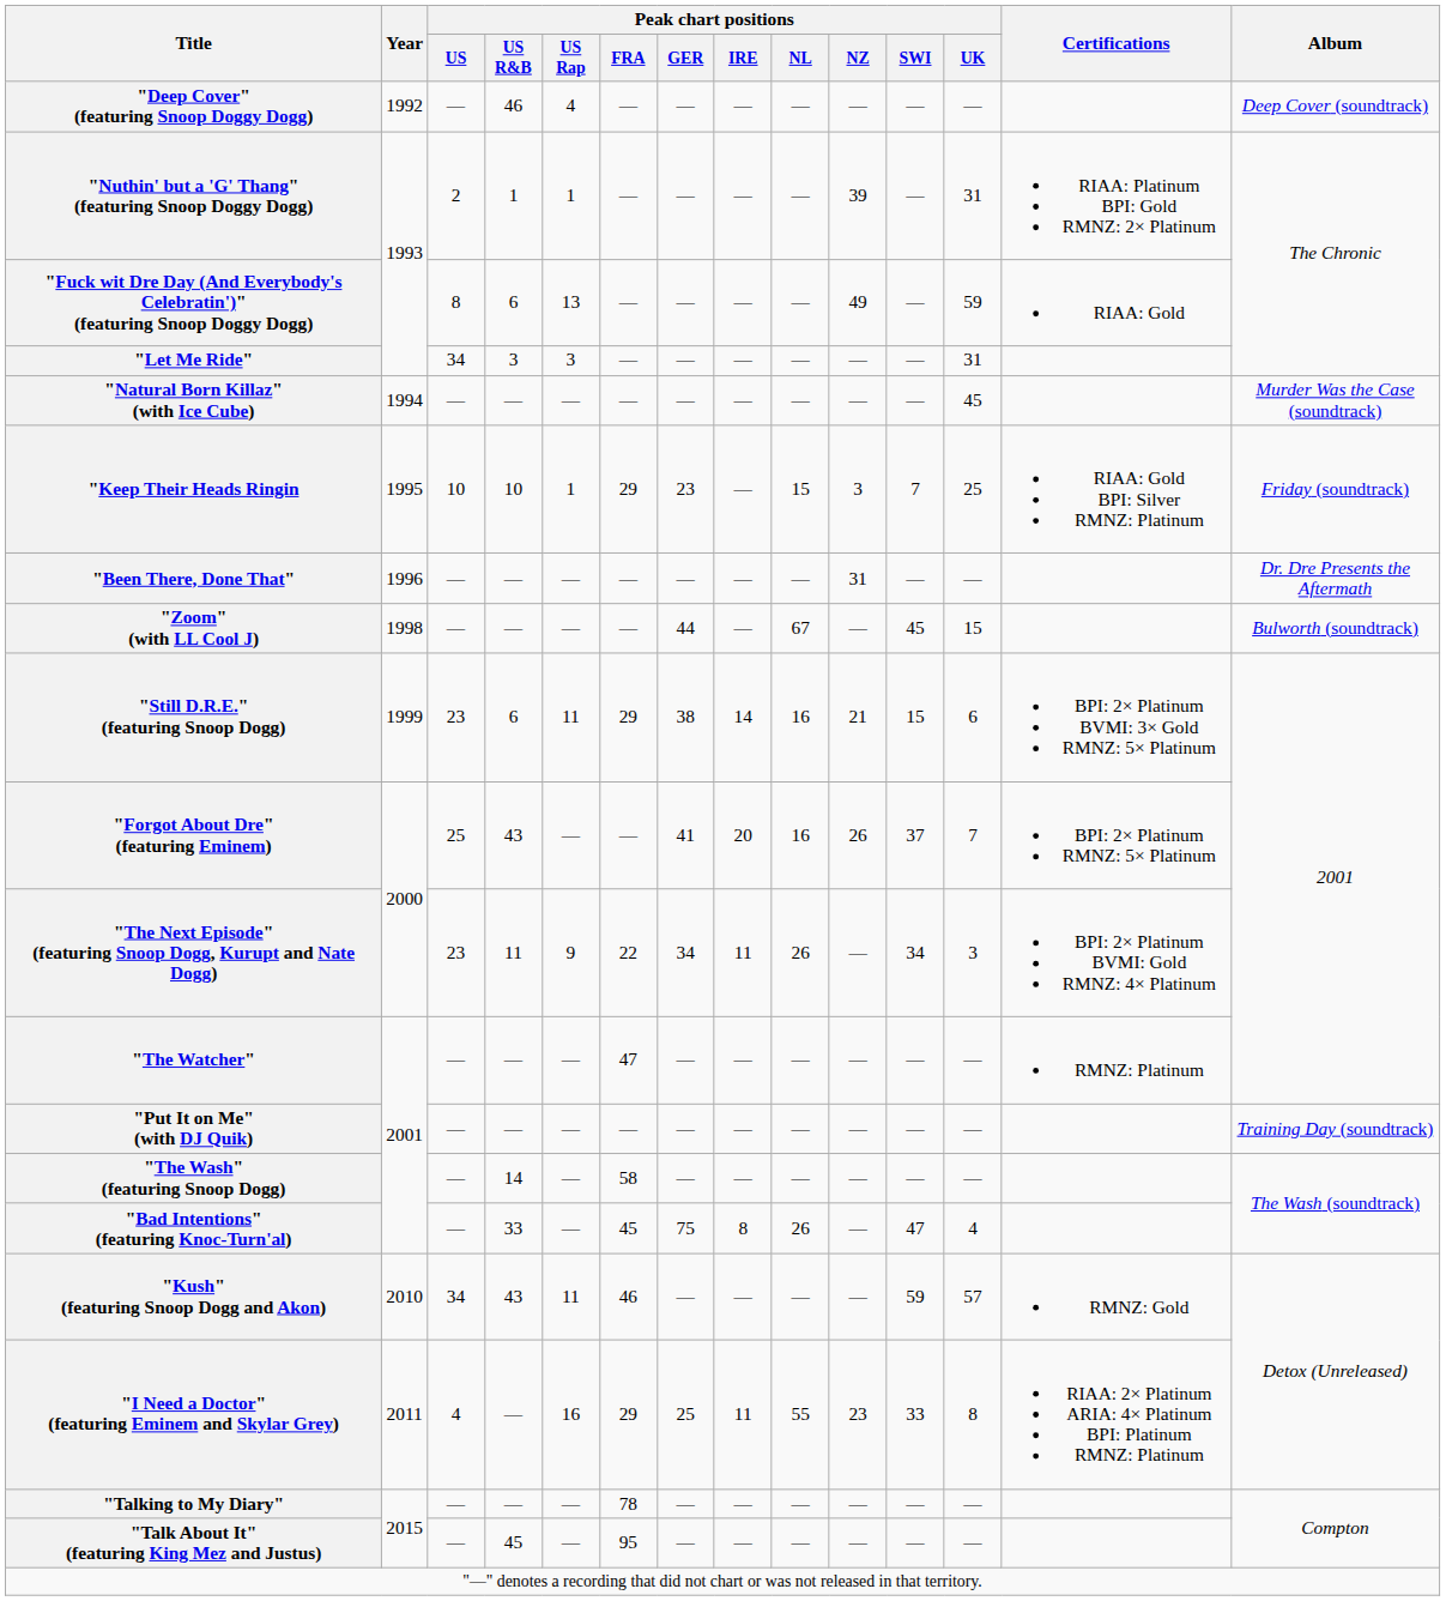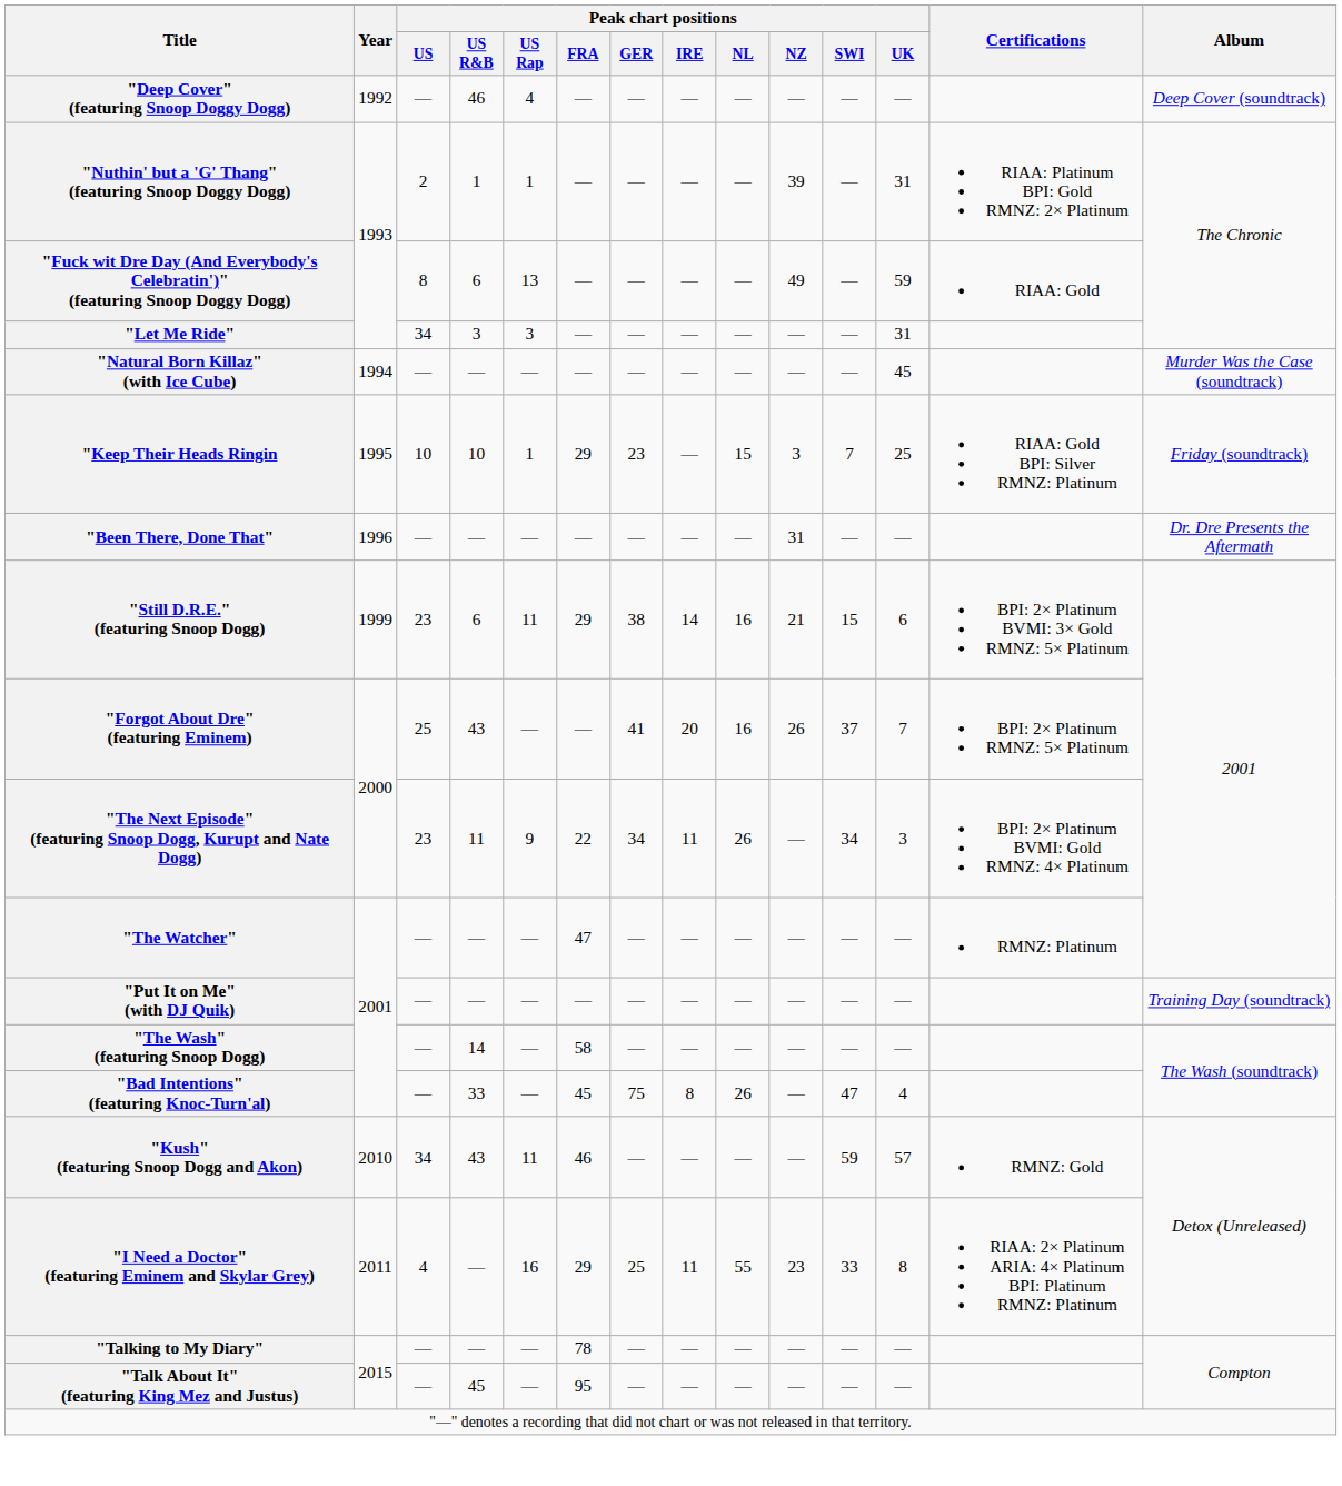- row: "Zoom" (with LL Cool J) | 1998 | — | — | — | — | 44 | — | 67 | — | 45 | 15 | Bulworth (soundtrack)
